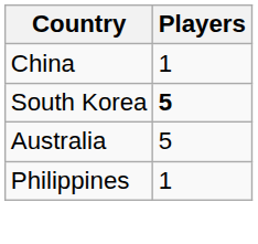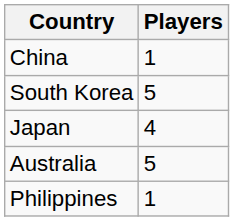South Korea | Players: bold -> normal
+ row: Japan | 4
